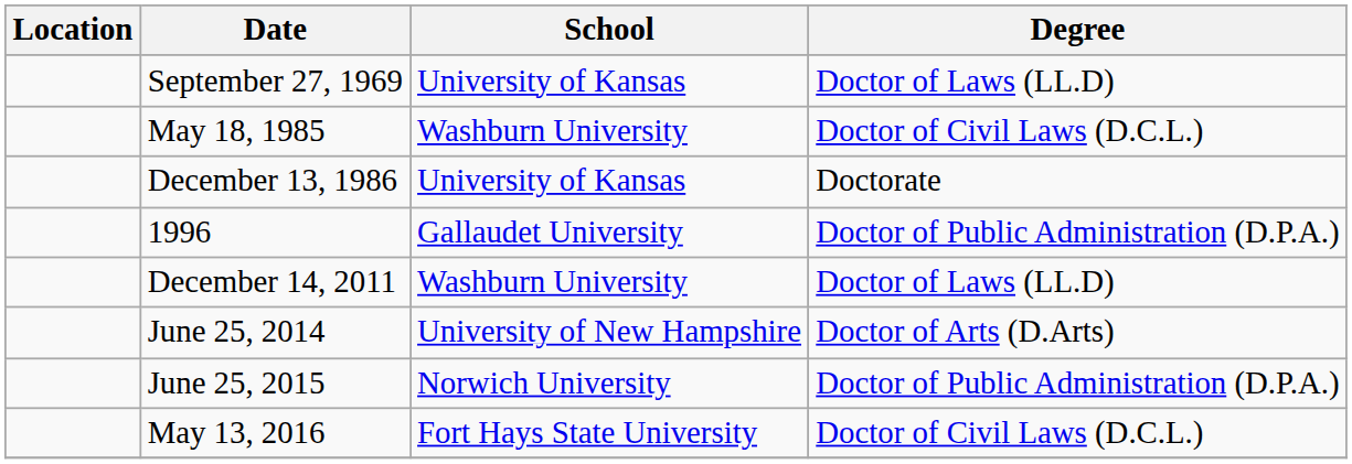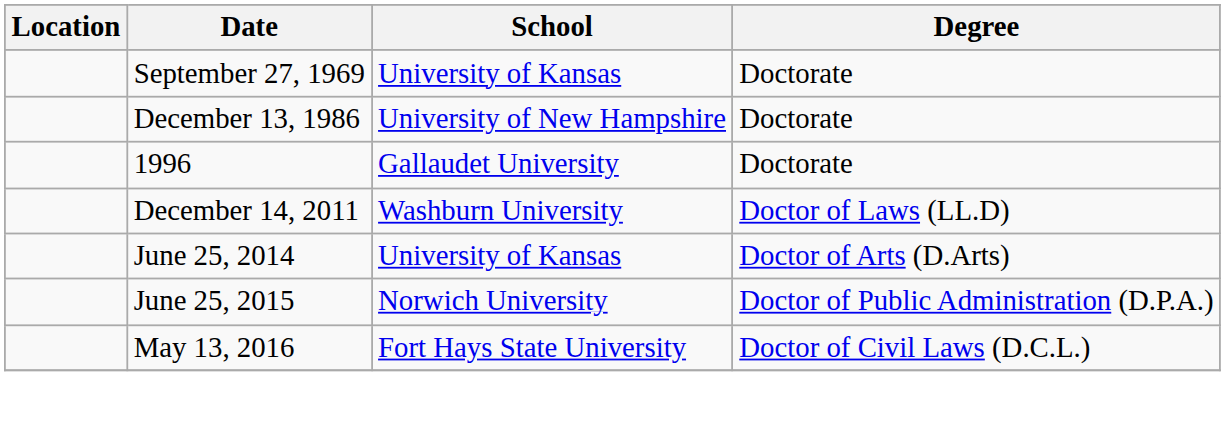September 27, 1969 | Degree: Doctor of Laws (LL.D) -> Doctorate
- row: May 18, 1985 | Washburn University | Doctor of Civil Laws (D.C.L.)
December 13, 1986 | School: University of Kansas -> University of New Hampshire
1996 | Degree: Doctor of Public Administration (D.P.A.) -> Doctorate
June 25, 2014 | School: University of New Hampshire -> University of Kansas
